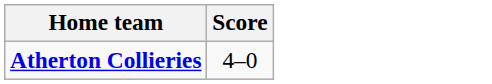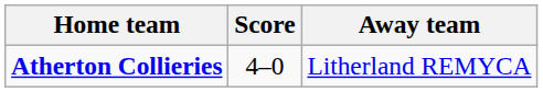+ column: Away team | Litherland REMYCA
